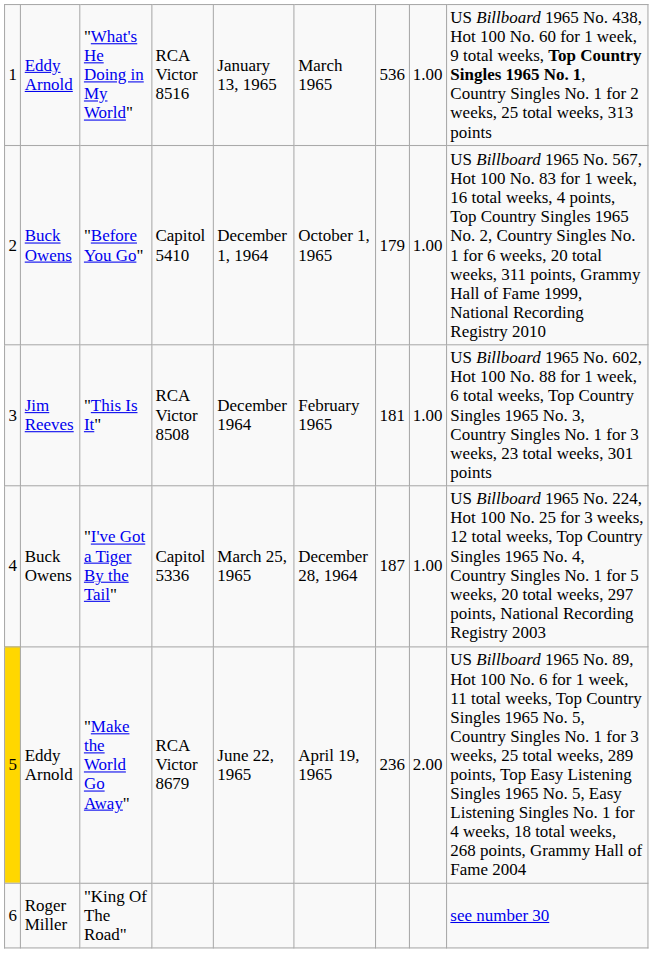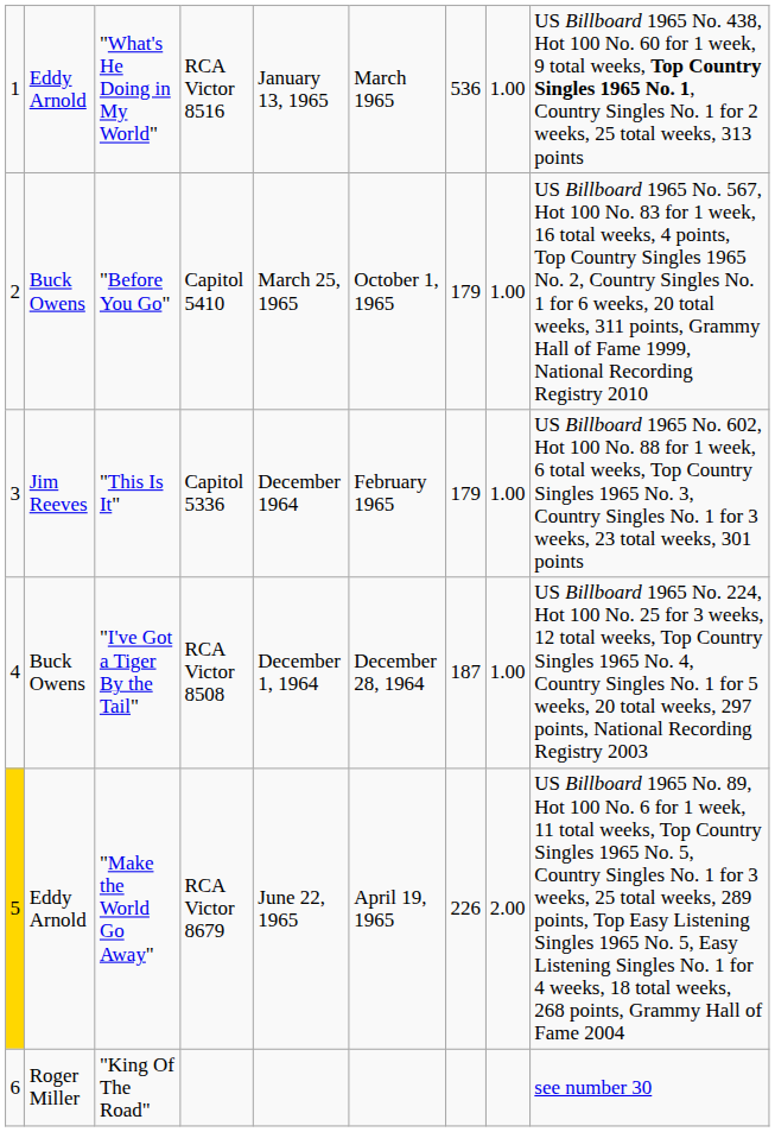"Before You Go" | column 5: December 1, 1964 -> March 25, 1965
"This Is It" | column 4: RCA Victor 8508 -> Capitol 5336
"This Is It" | column 7: 181 -> 179
"I've Got a Tiger By the Tail" | column 4: Capitol 5336 -> RCA Victor 8508
"I've Got a Tiger By the Tail" | column 5: March 25, 1965 -> December 1, 1964
"Make the World Go Away" | column 7: 236 -> 226
